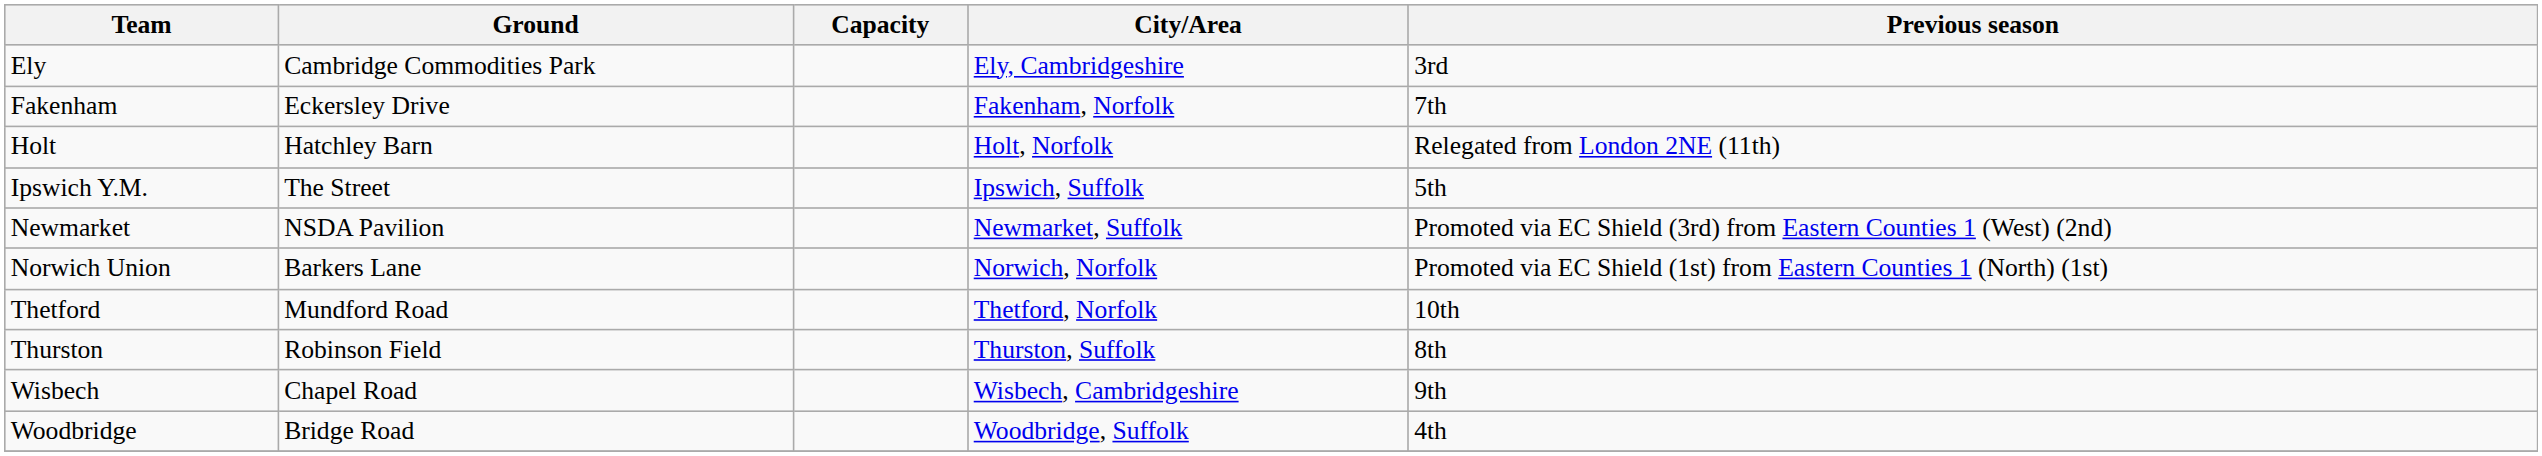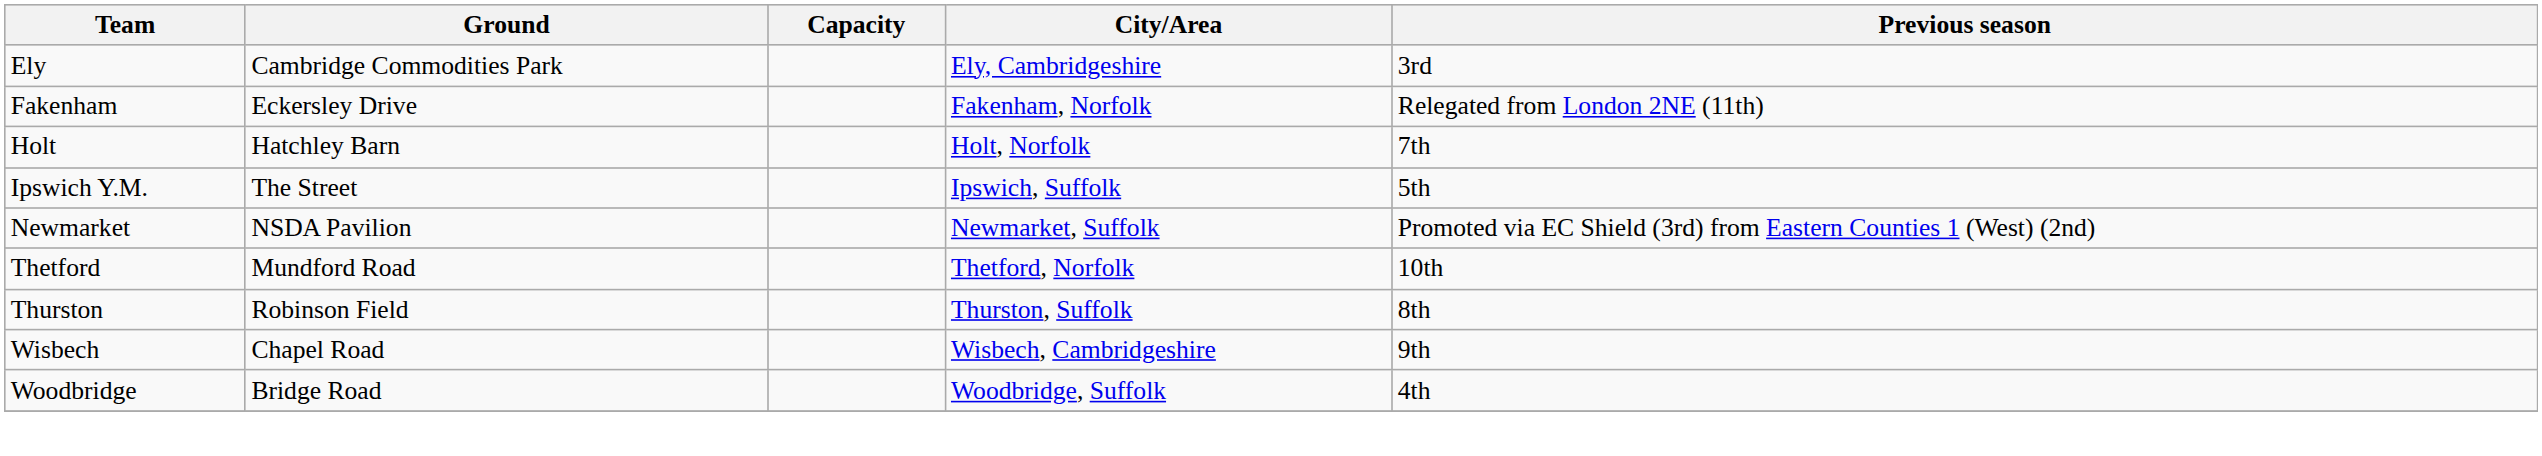Fakenham | Previous season: 7th -> Relegated from London 2NE (11th)
Holt | Previous season: Relegated from London 2NE (11th) -> 7th
- row: Norwich Union | Barkers Lane | Norwich, Norfolk | Promoted via EC Shield (1st) from Eastern Counties 1 (North) (1st)
